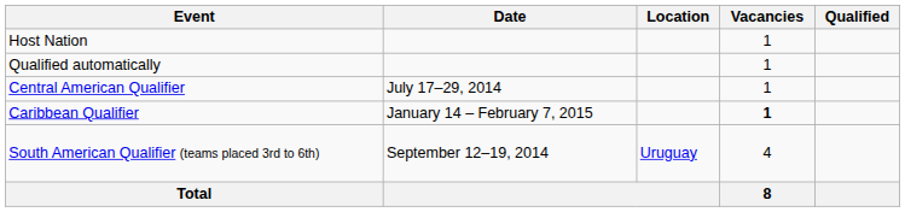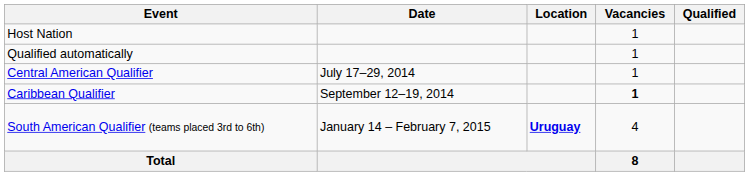Caribbean Qualifier | Date: January 14 – February 7, 2015 -> September 12–19, 2014
South American Qualifier (teams placed 3rd to 6th) | Date: September 12–19, 2014 -> January 14 – February 7, 2015
South American Qualifier (teams placed 3rd to 6th) | Location: normal -> bold
